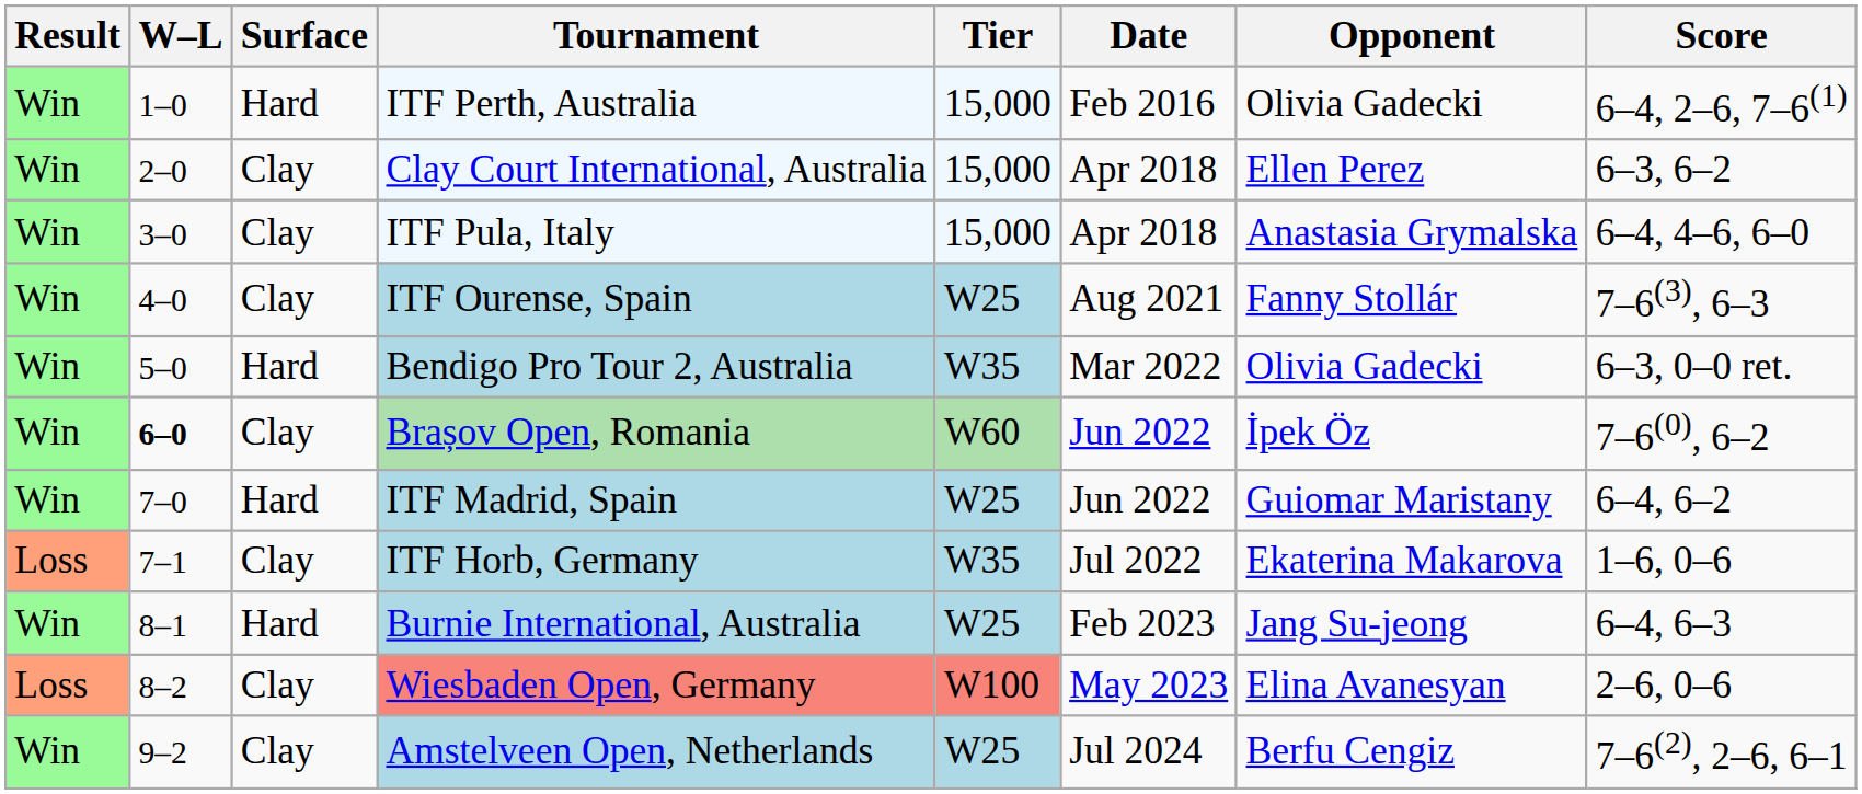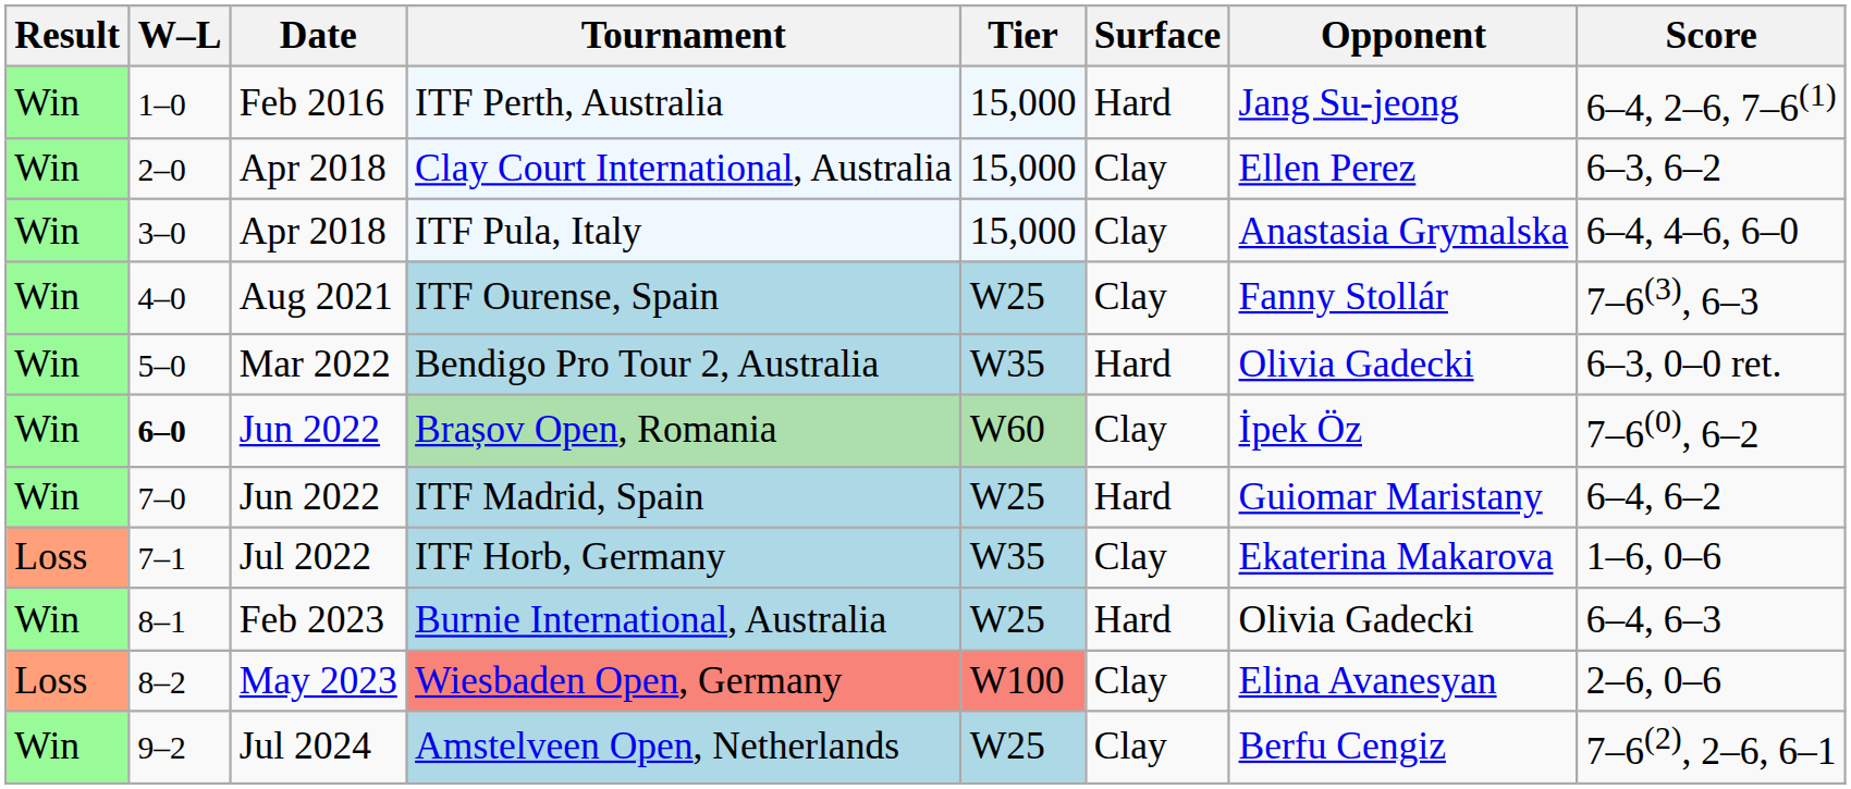columns swapped: Date <-> Surface
ITF Perth, Australia | Opponent: Olivia Gadecki -> Jang Su-jeong
Burnie International, Australia | Opponent: Jang Su-jeong -> Olivia Gadecki
